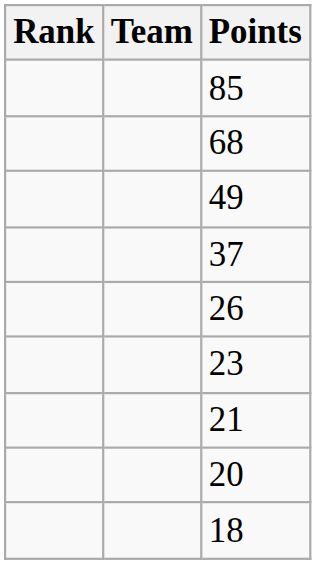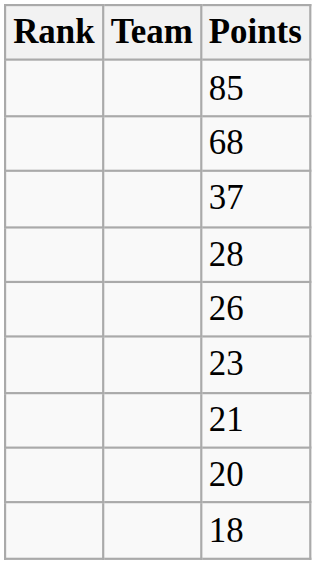- row: 49
+ row: 28
